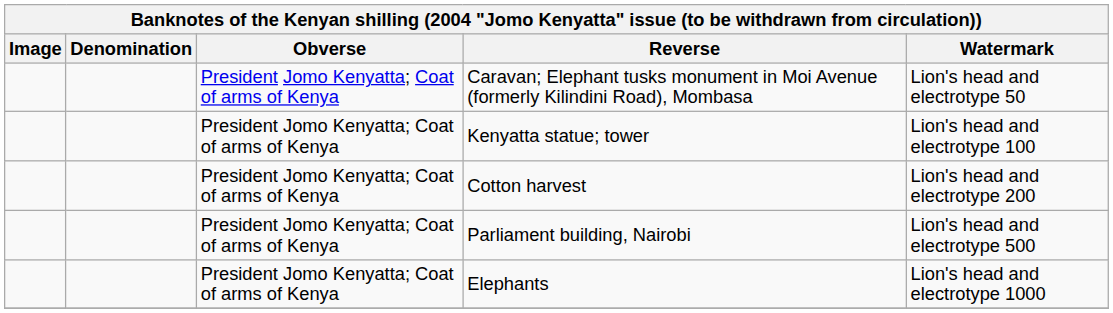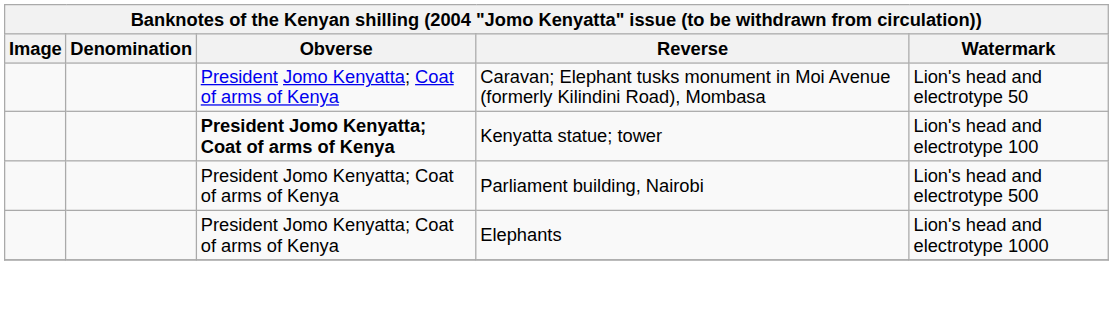Kenyatta statue; tower | Obverse: normal -> bold
- row: President Jomo Kenyatta; Coat of arms of Kenya | Cotton harvest | Lion's head and electrotype 200
